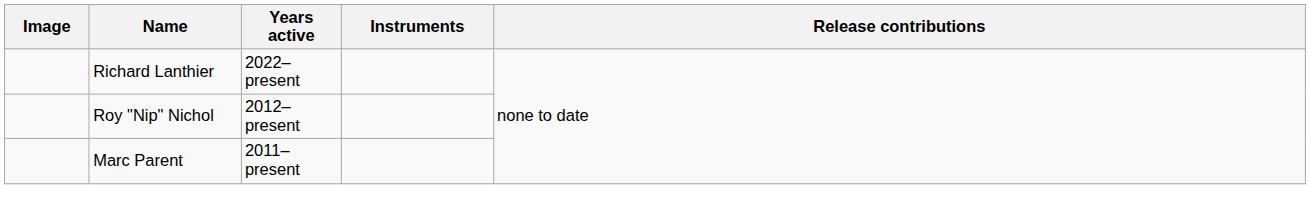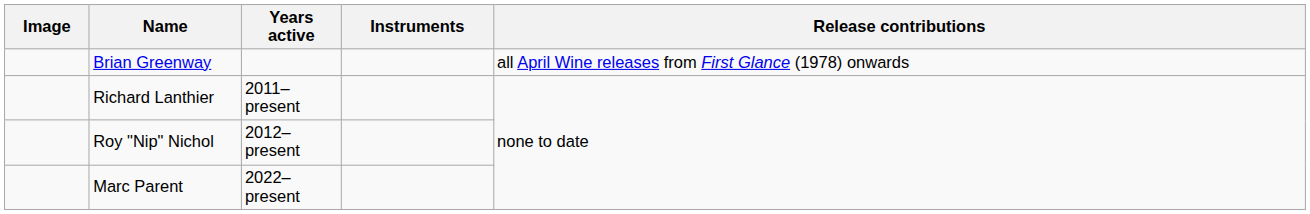+ row: Brian Greenway | all April Wine releases from First Glance (1978) onwards
Richard Lanthier | Years active: 2022–present -> 2011–present
Marc Parent | Years active: 2011–present -> 2022–present
